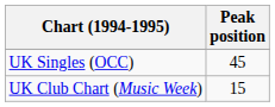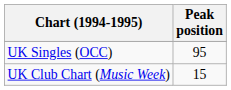UK Singles (OCC) | Peak position: 45 -> 95
